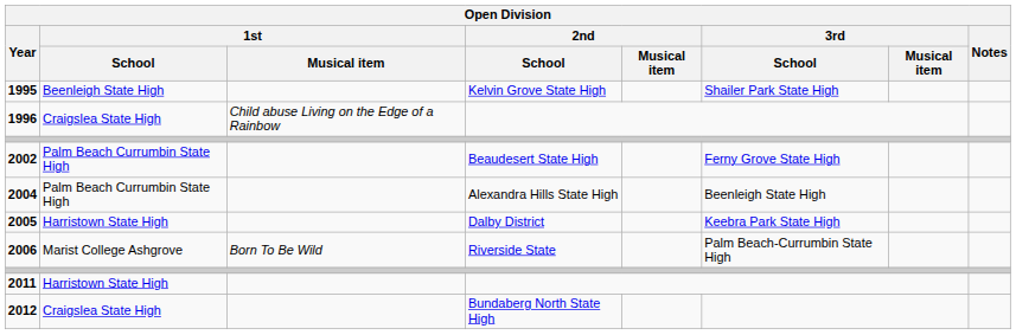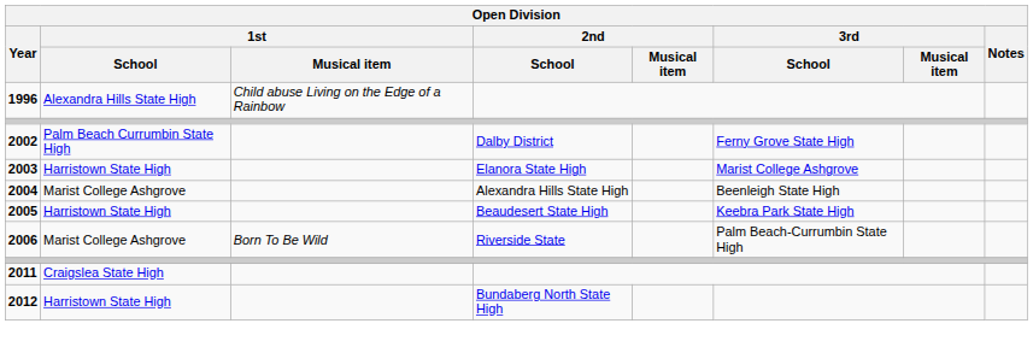- row: 1995 | Beenleigh State High | Kelvin Grove State High | Shailer Park State High
1996 | 1st / School: Craigslea State High -> Alexandra Hills State High
2002 | 2nd / School: Beaudesert State High -> Dalby District
+ row: 2003 | Harristown State High | Elanora State High | Marist College Ashgrove
2004 | 1st / School: Palm Beach Currumbin State High -> Marist College Ashgrove
2005 | 2nd / School: Dalby District -> Beaudesert State High
2011 | 1st / School: Harristown State High -> Craigslea State High
2012 | 1st / School: Craigslea State High -> Harristown State High
